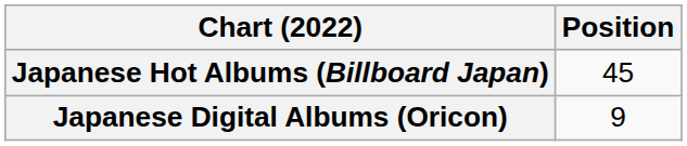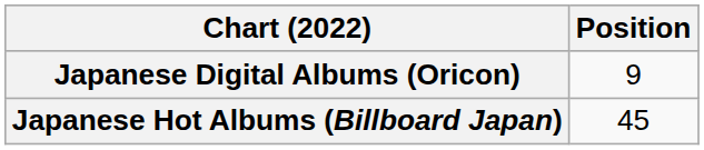rows swapped: Japanese Digital Albums (Oricon) <-> Japanese Hot Albums (Billboard Japan)
